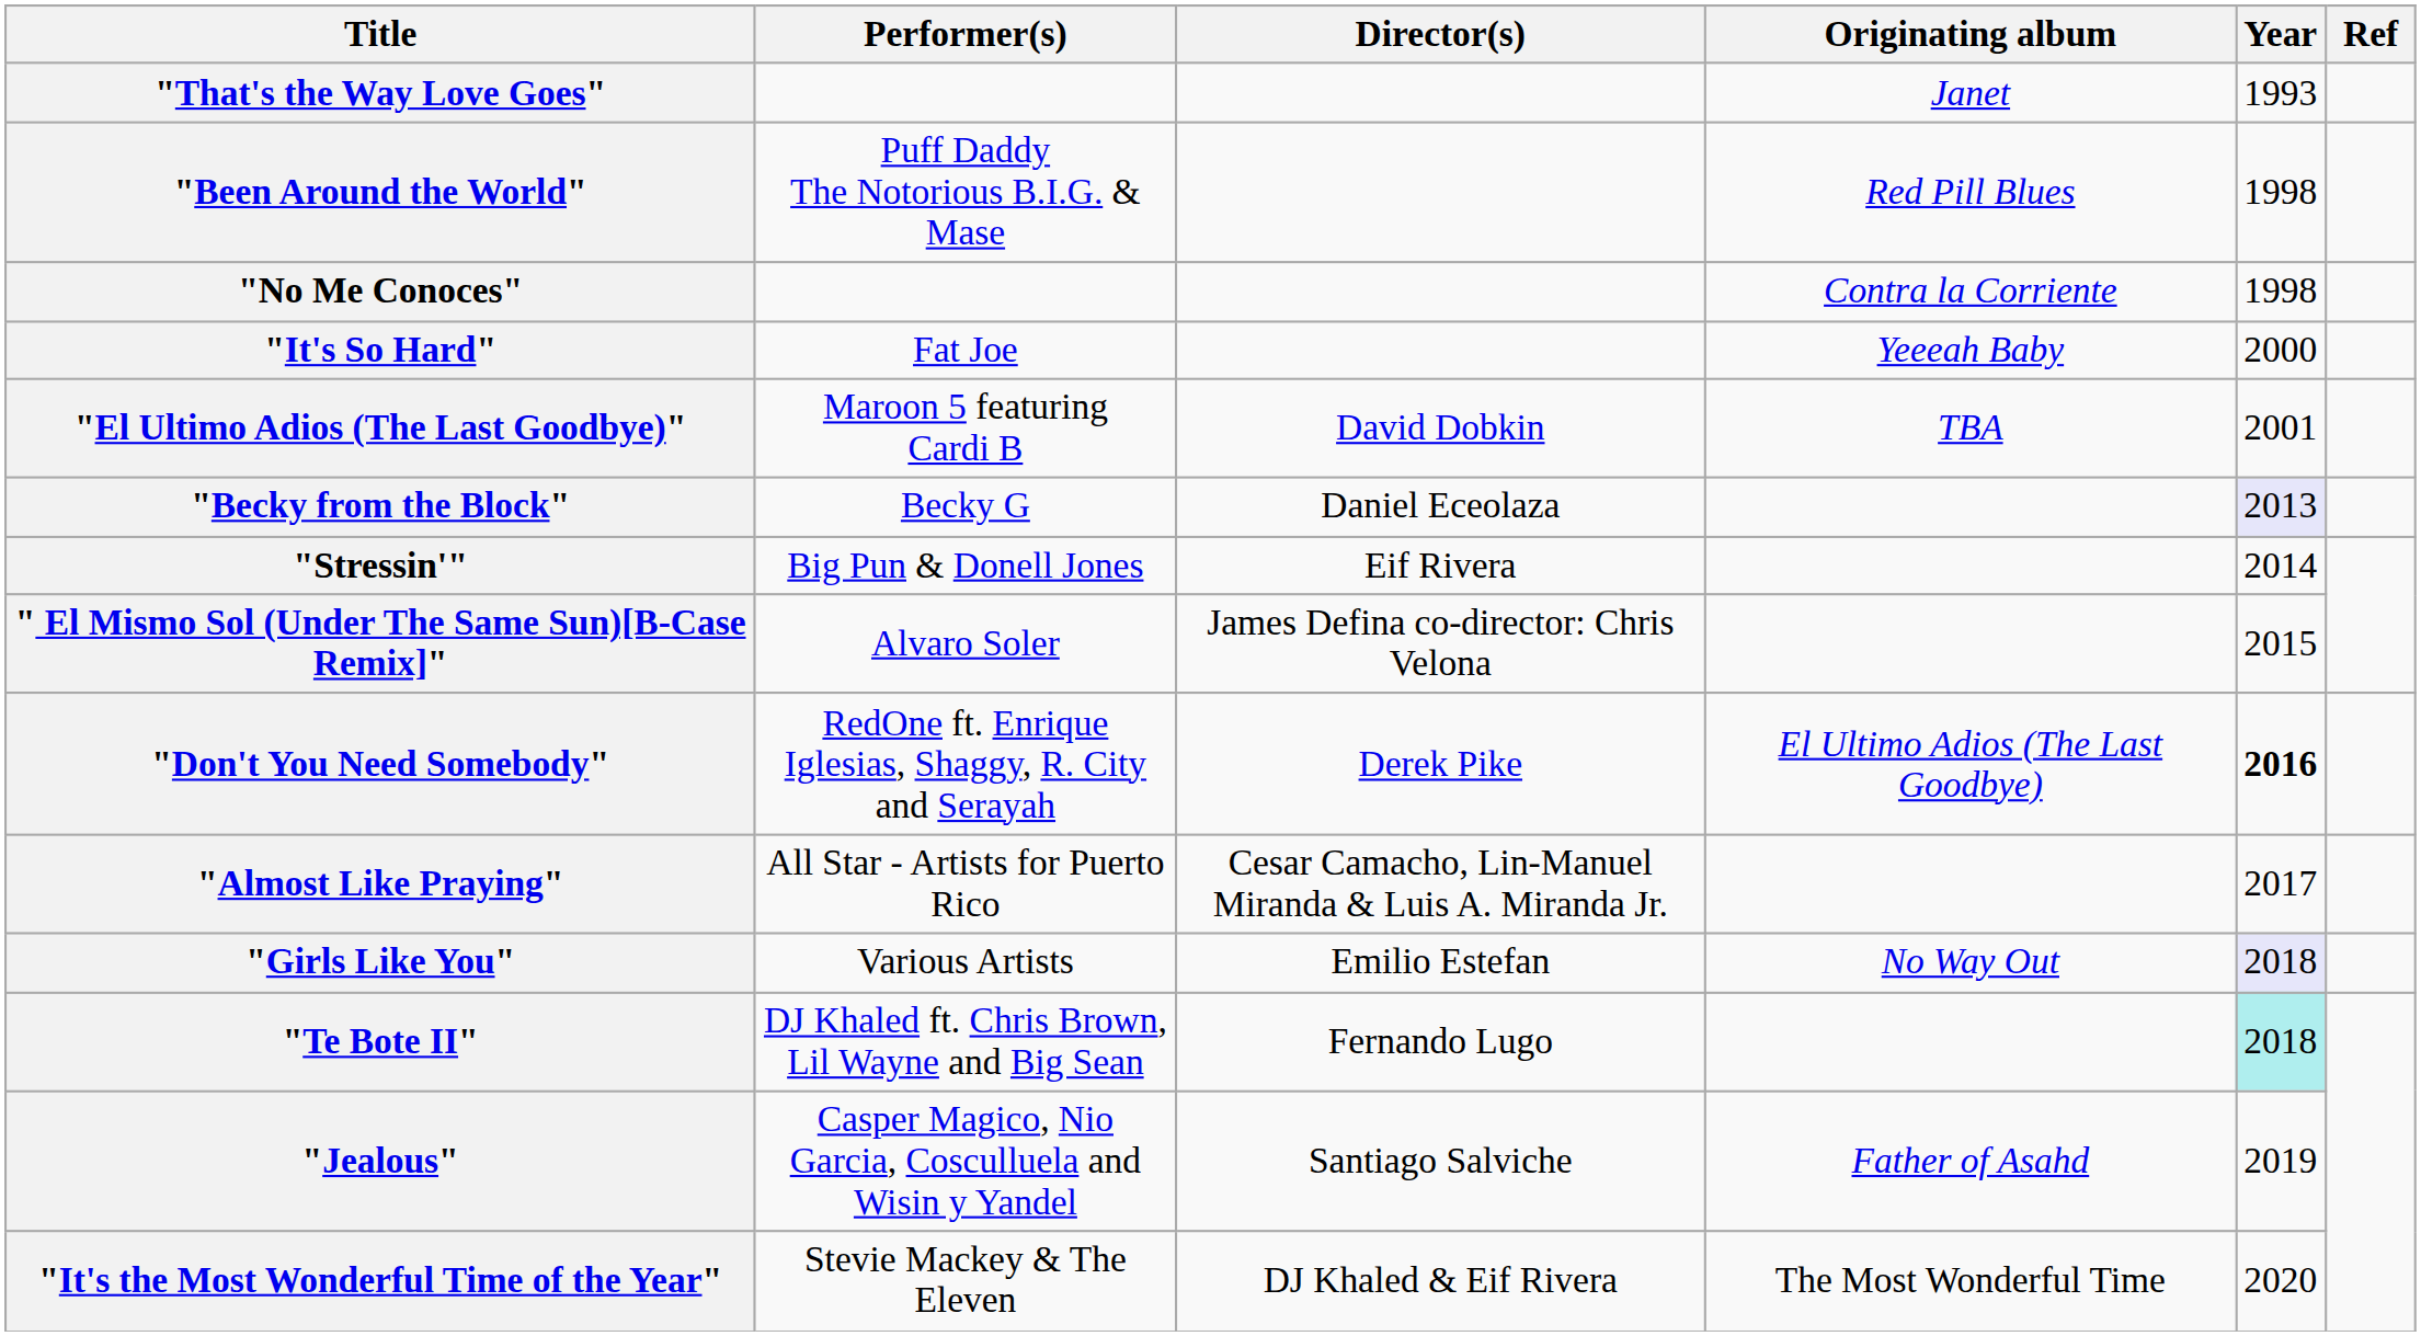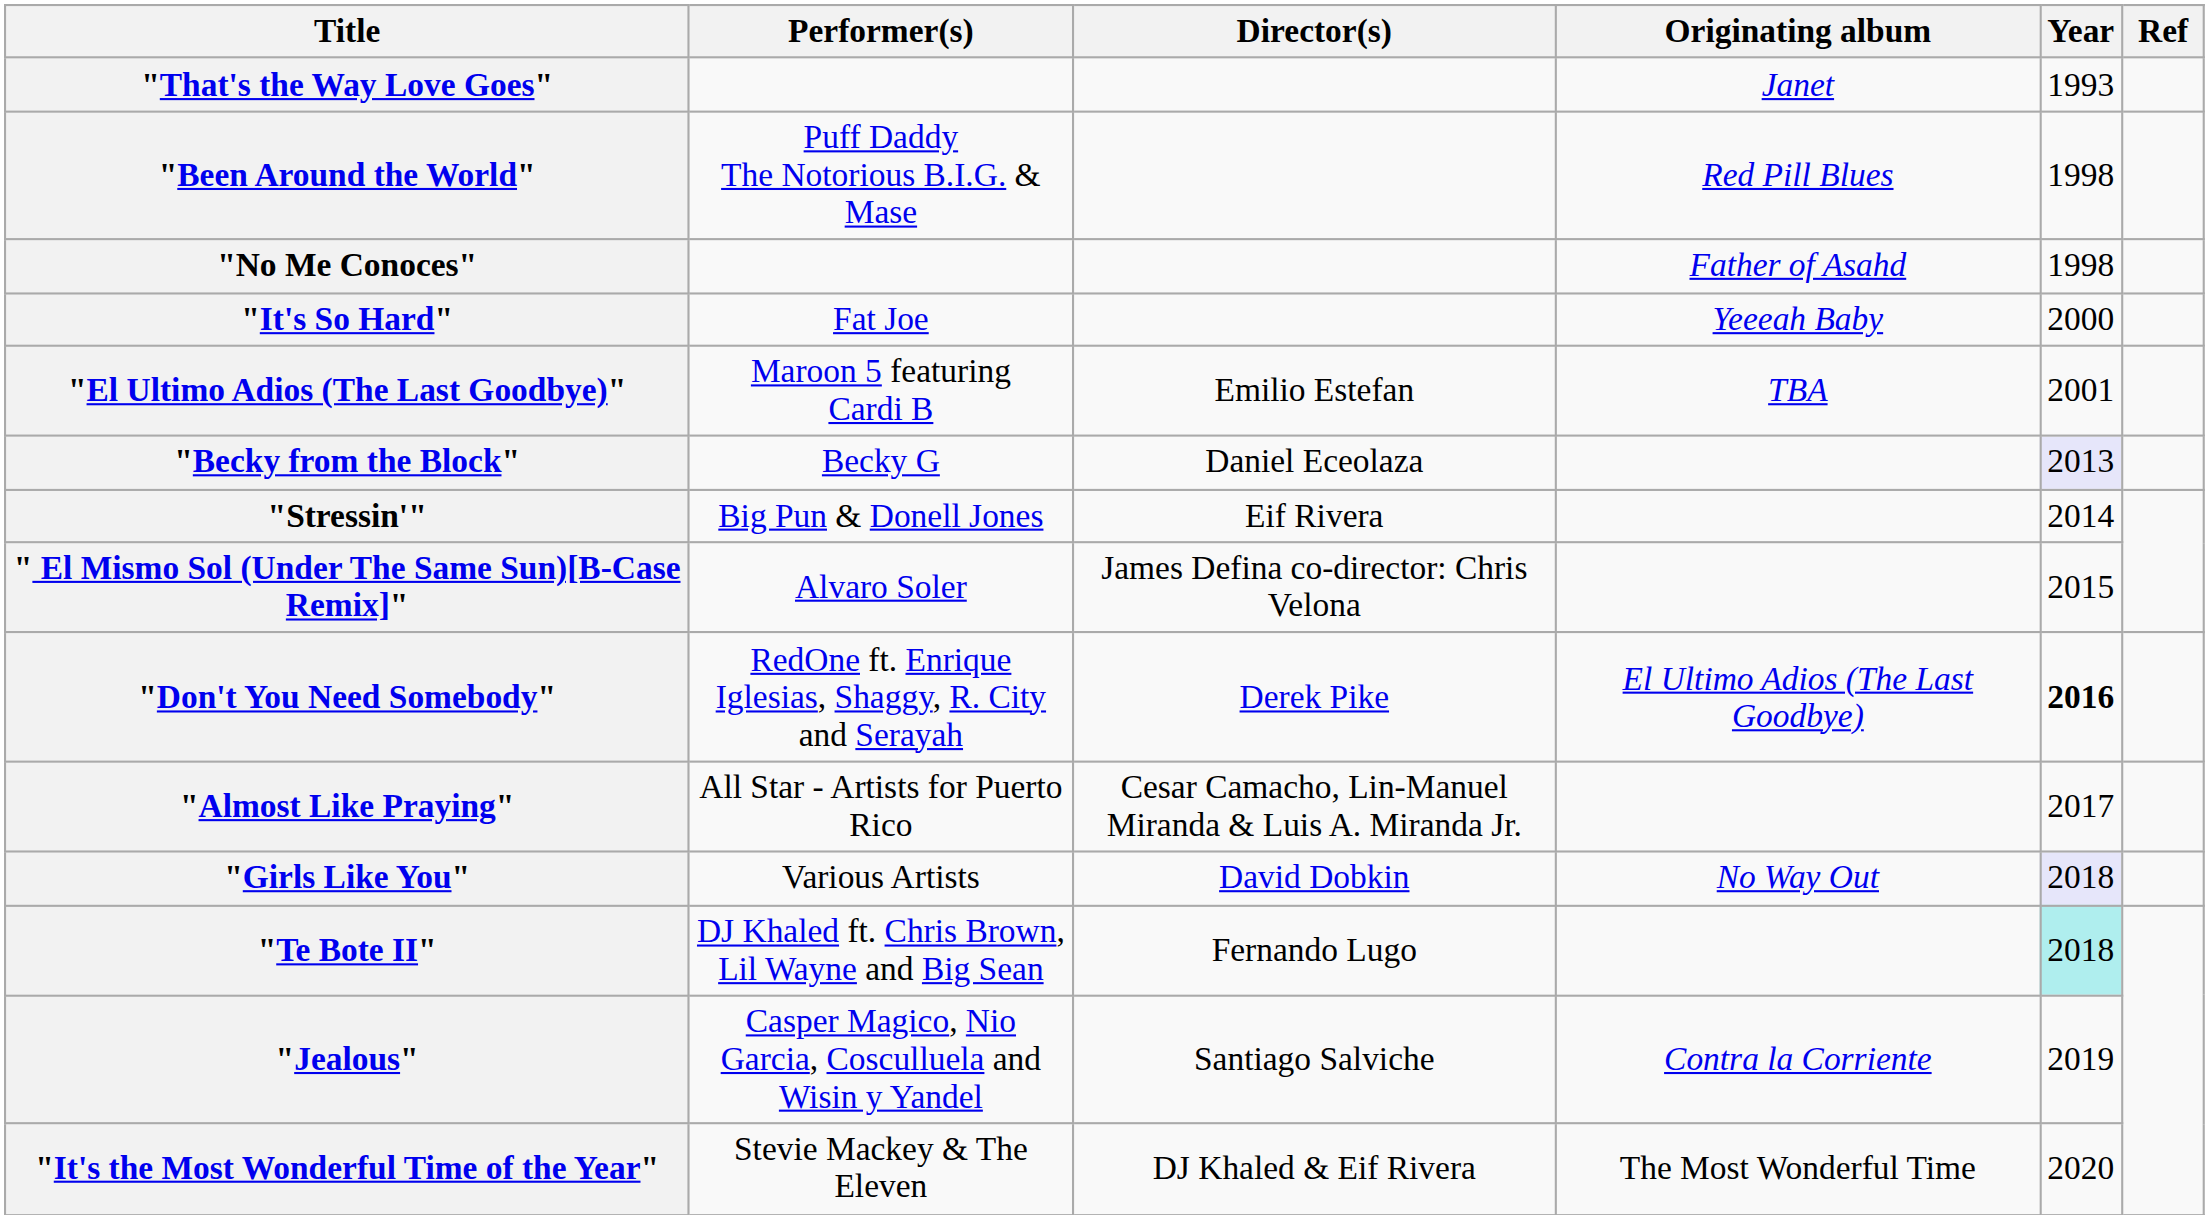"No Me Conoces" | Originating album: Contra la Corriente -> Father of Asahd
"El Ultimo Adios (The Last Goodbye)" | Director(s): David Dobkin -> Emilio Estefan
"Girls Like You" | Director(s): Emilio Estefan -> David Dobkin
"Jealous" | Originating album: Father of Asahd -> Contra la Corriente
